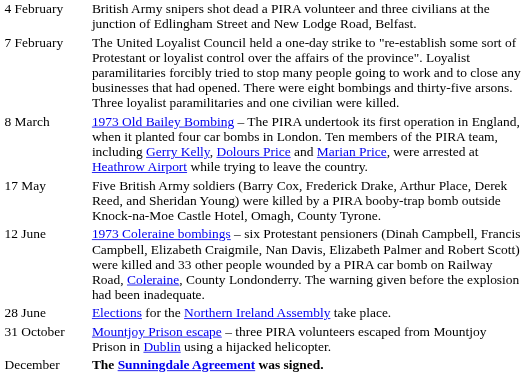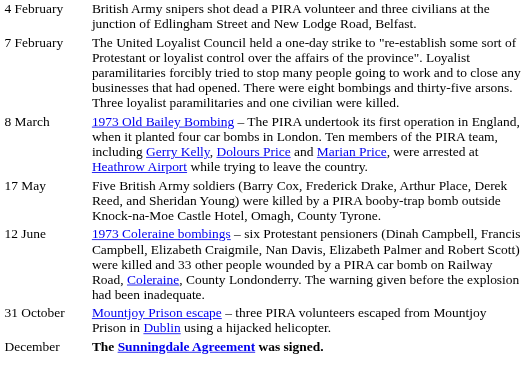- row: 28 June | Elections for the Northern Ireland Assembly take place.
